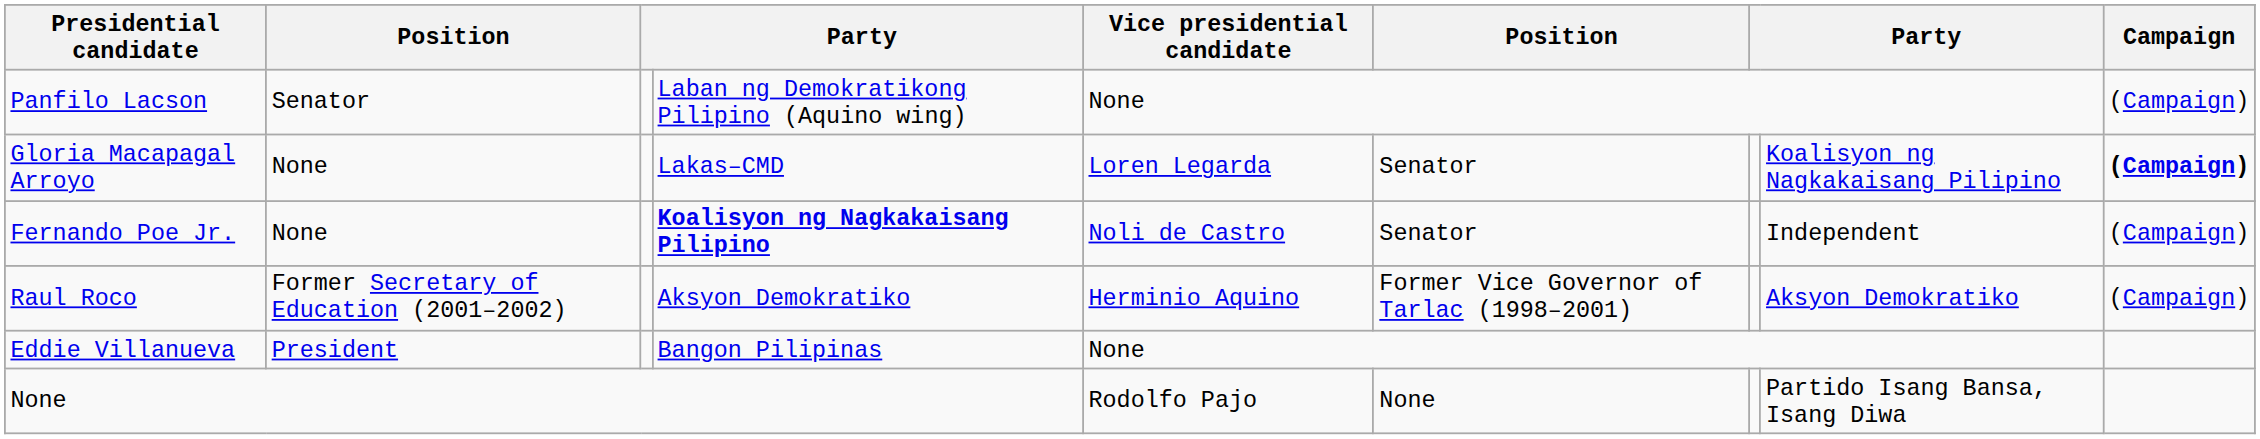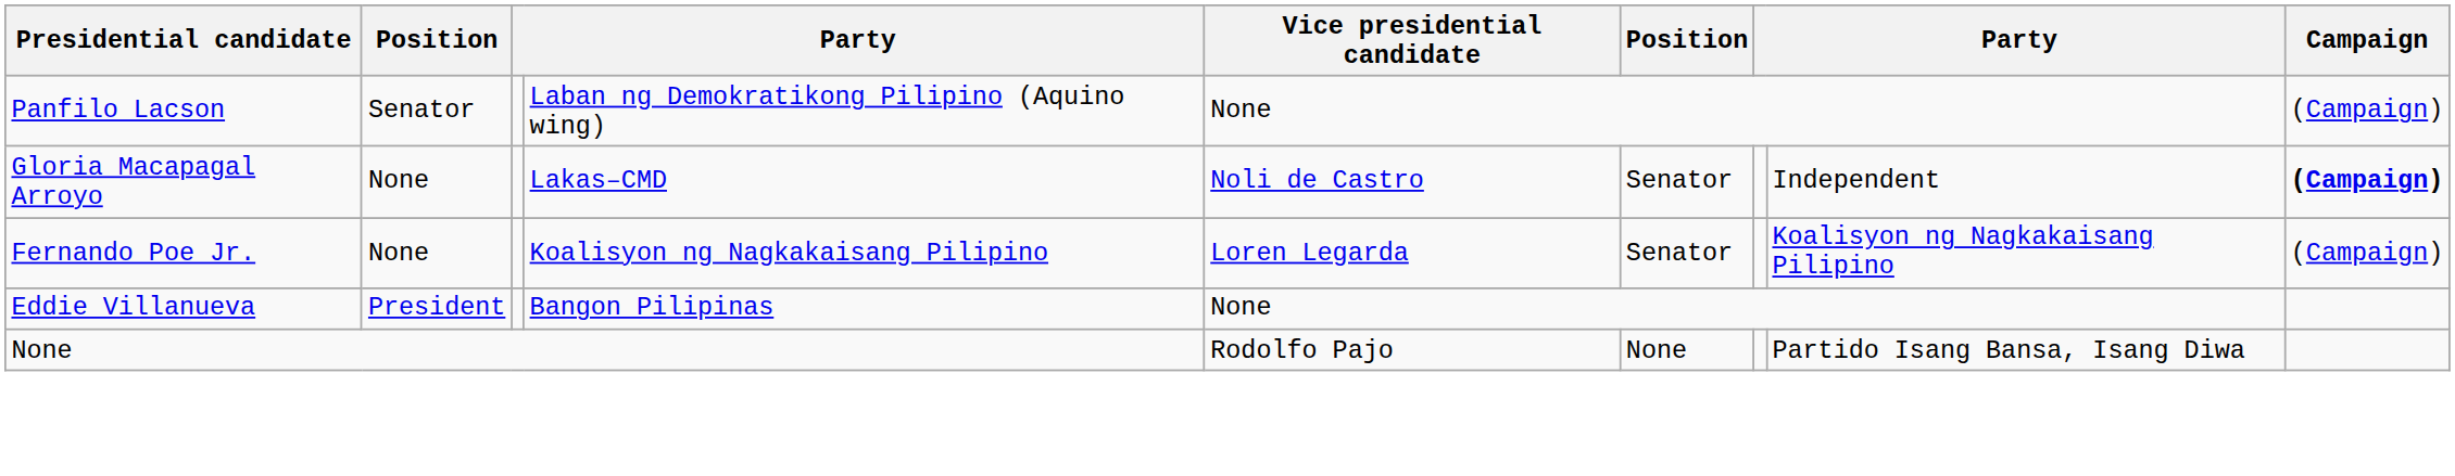Gloria Macapagal Arroyo | Vice presidential candidate: Loren Legarda -> Noli de Castro
Gloria Macapagal Arroyo | column 8: Koalisyon ng Nagkakaisang Pilipino -> Independent
Fernando Poe Jr. | column 4: bold -> normal
Fernando Poe Jr. | Vice presidential candidate: Noli de Castro -> Loren Legarda
Fernando Poe Jr. | column 8: Independent -> Koalisyon ng Nagkakaisang Pilipino
- row: Raul Roco | Former Secretary of Education (2001–2002) | Aksyon Demokratiko | Herminio Aquino | Former Vice Governor of Tarlac (1998–2001) | Aksyon Demokratiko | (Campaign)
